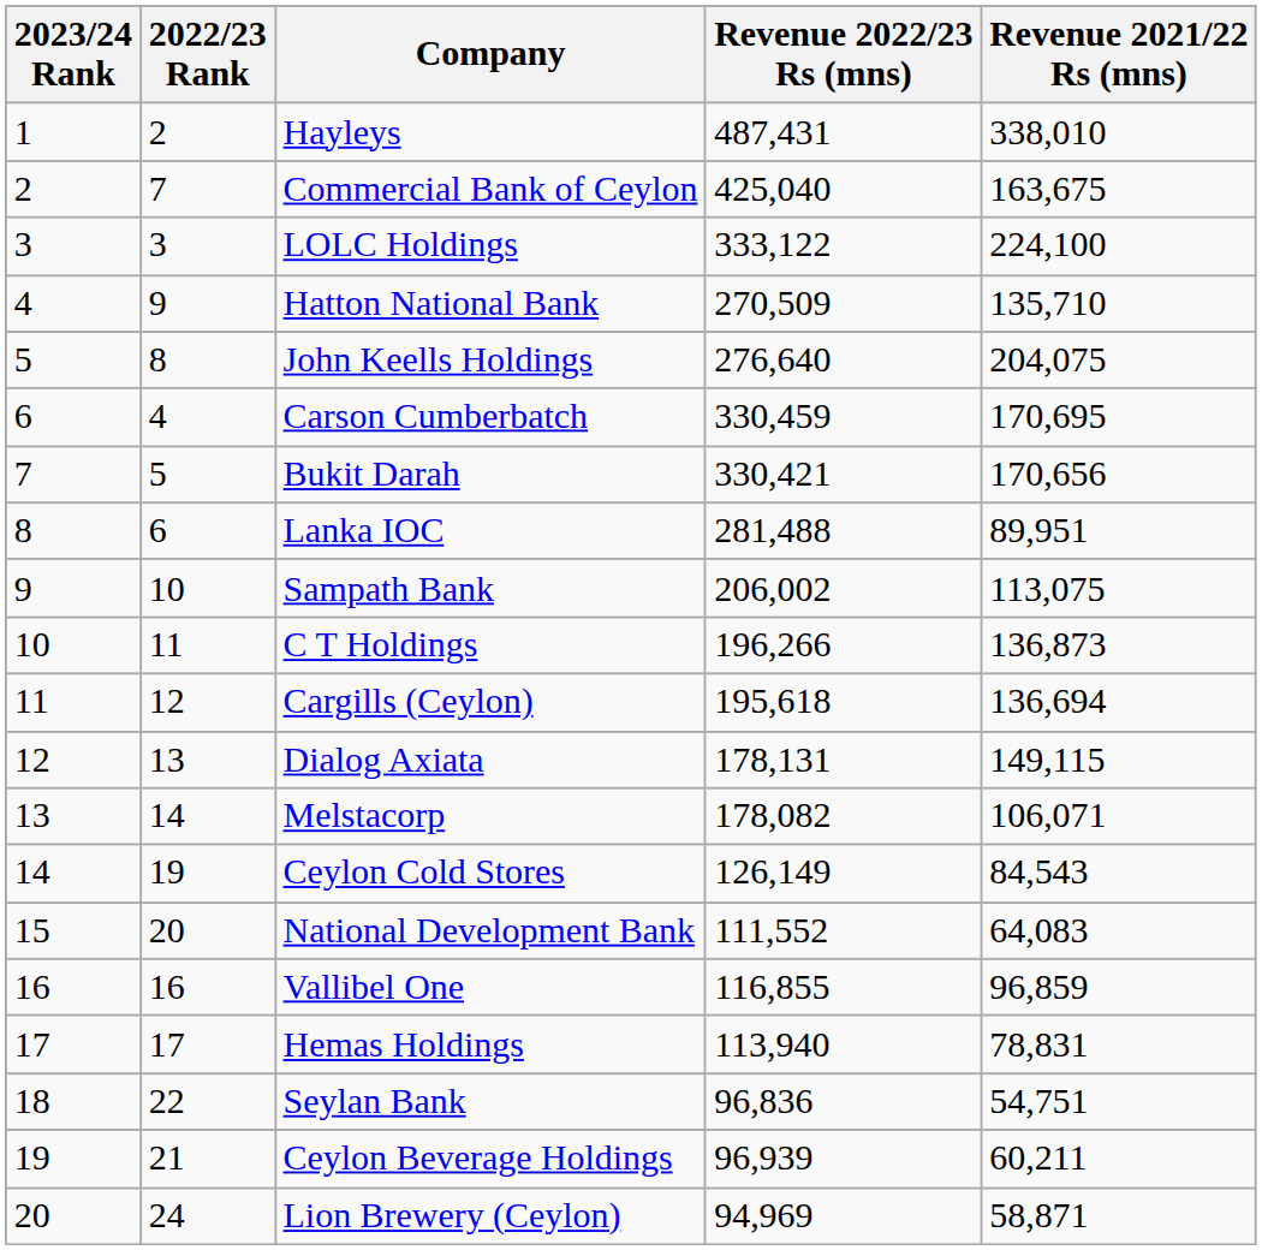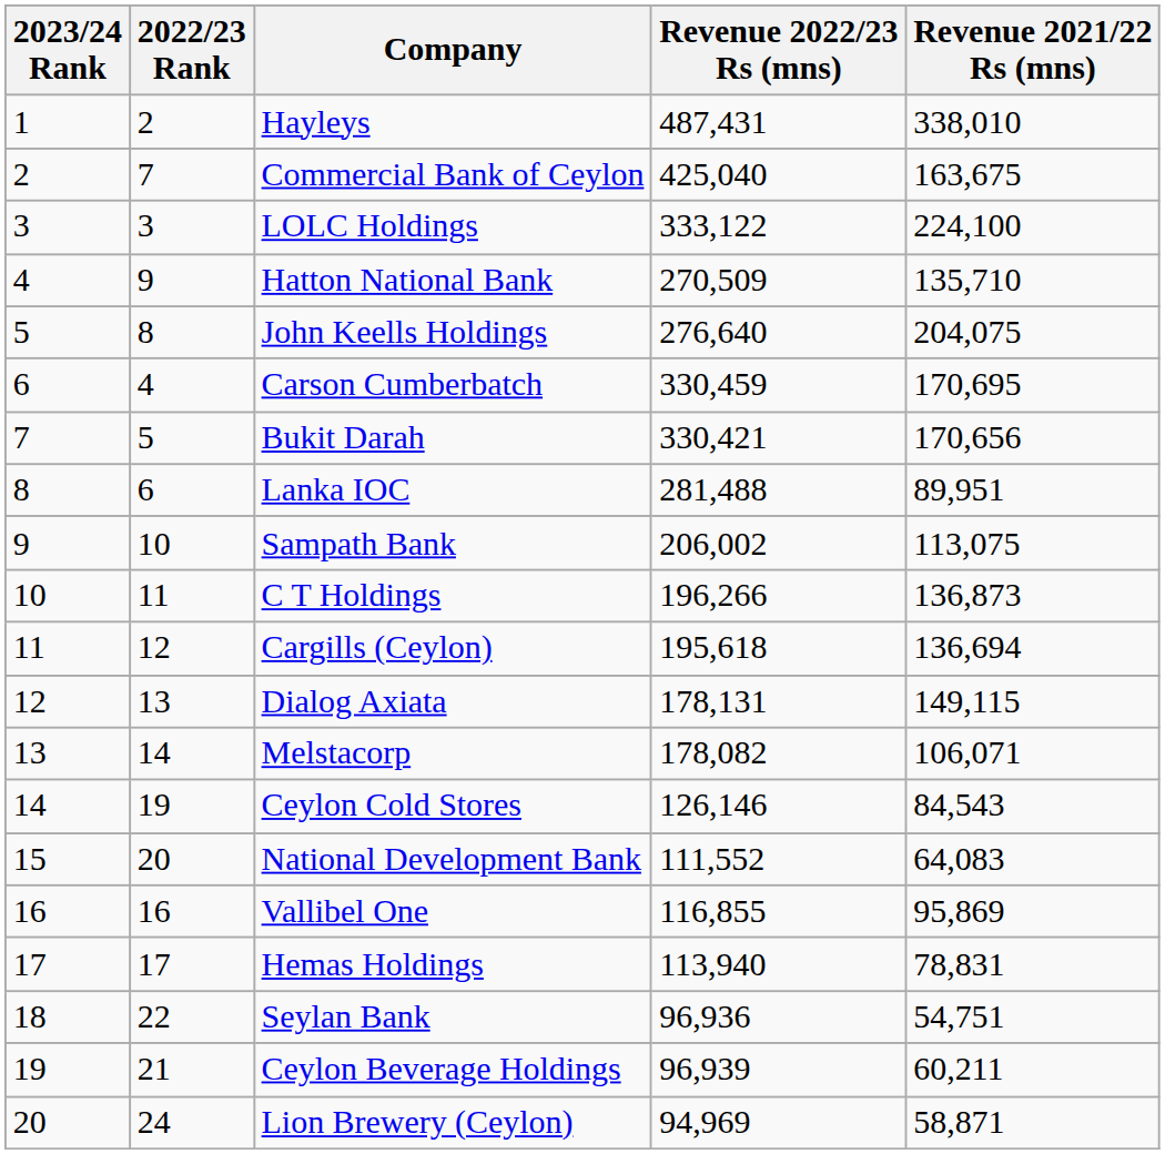Ceylon Cold Stores | Revenue 2022/23 Rs (mns): 126,149 -> 126,146
Vallibel One | Revenue 2021/22 Rs (mns): 96,859 -> 95,869
Seylan Bank | Revenue 2022/23 Rs (mns): 96,836 -> 96,936
